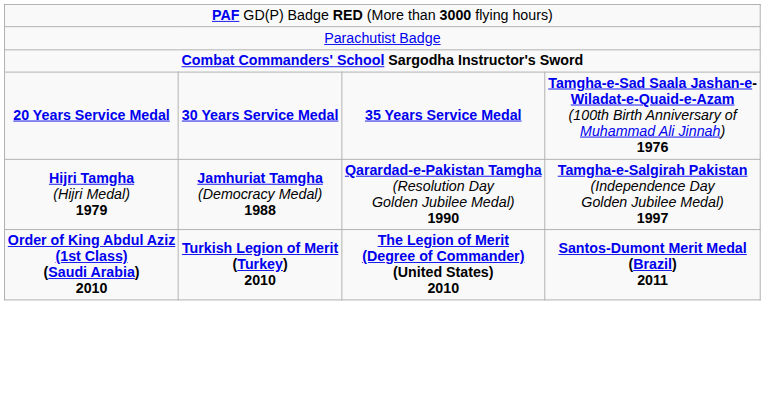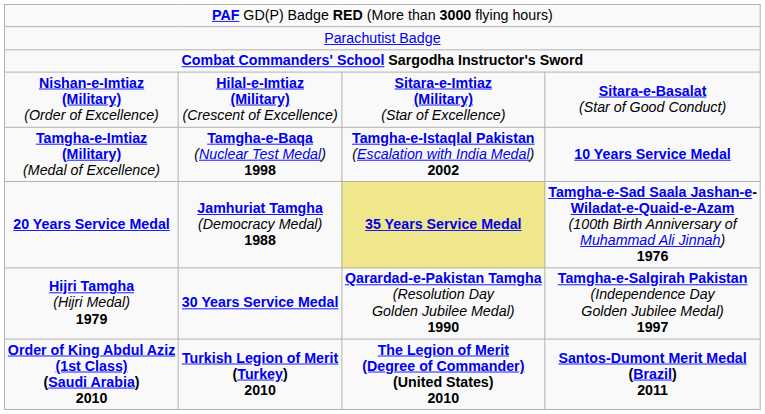+ row: Nishan-e-Imtiaz (Military) (Order of Excellence) | Hilal-e-Imtiaz (Military) (Crescent of Excellence) | Sitara-e-Imtiaz (Military) (Star of Excellence) | Sitara-e-Basalat (Star of Good Conduct)
+ row: Tamgha-e-Imtiaz (Military) (Medal of Excellence) | Tamgha-e-Baqa (Nuclear Test Medal) 1998 | Tamgha-e-Istaqlal Pakistan (Escalation with India Medal) 2002 | 10 Years Service Medal
20 Years Service Medal | column 2: 30 Years Service Medal -> Jamhuriat Tamgha (Democracy Medal) 1988
20 Years Service Medal | column 3: no background -> khaki background
Hijri Tamgha (Hijri Medal) 1979 | column 2: Jamhuriat Tamgha (Democracy Medal) 1988 -> 30 Years Service Medal
